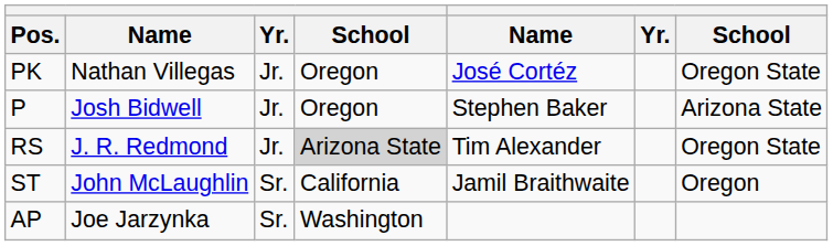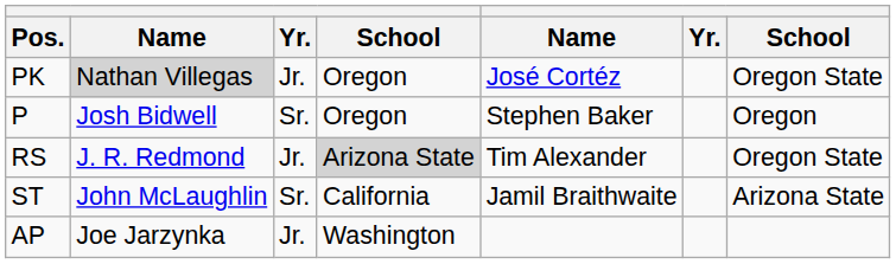PK | column 2: no background -> lightgrey background
P | column 3: Jr. -> Sr.
P | column 7: Arizona State -> Oregon
ST | column 7: Oregon -> Arizona State
AP | column 3: Sr. -> Jr.
